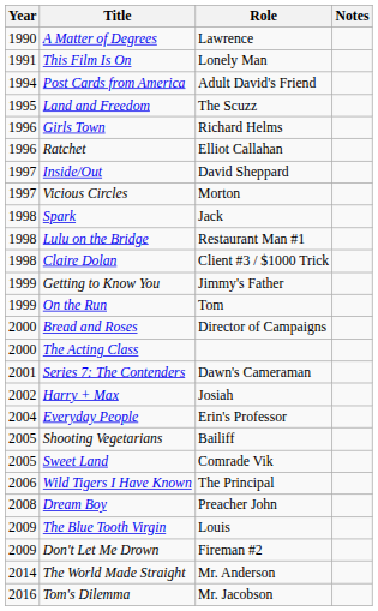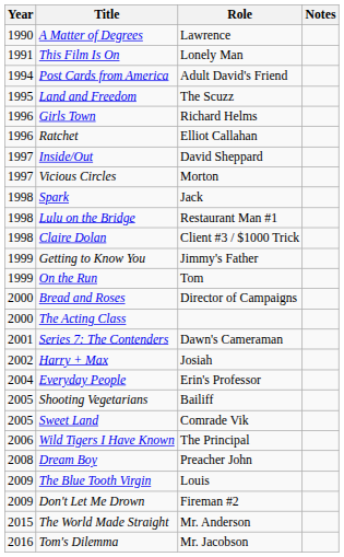The World Made Straight | Year: 2014 -> 2015
